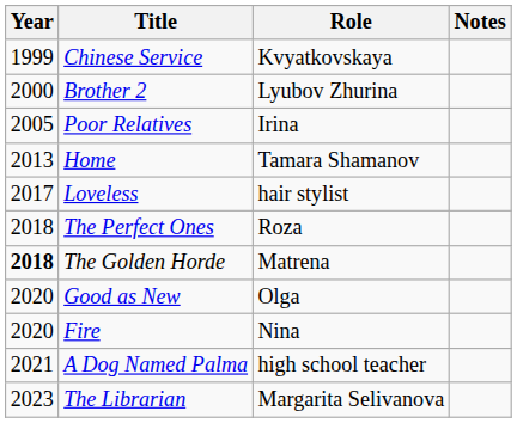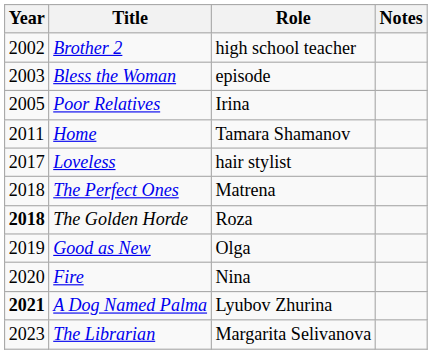- row: 1999 | Chinese Service | Kvyatkovskaya
Brother 2 | Year: 2000 -> 2002
Brother 2 | Role: Lyubov Zhurina -> high school teacher
+ row: 2003 | Bless the Woman | episode
Home | Year: 2013 -> 2011
The Perfect Ones | Role: Roza -> Matrena
The Golden Horde | Role: Matrena -> Roza
Good as New | Year: 2020 -> 2019
A Dog Named Palma | Year: normal -> bold
A Dog Named Palma | Role: high school teacher -> Lyubov Zhurina
